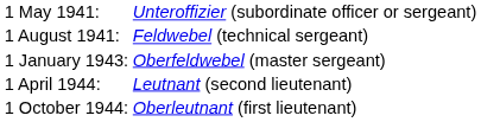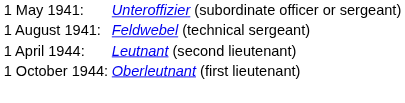- row: 1 January 1943: | Oberfeldwebel (master sergeant)
